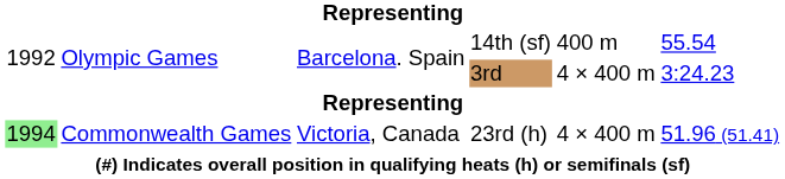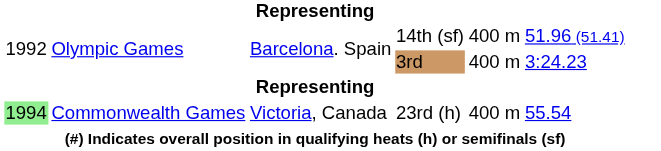14th (sf) | column 6: 55.54 -> 51.96 (51.41)
3rd | column 5: 4 × 400 m -> 400 m
23rd (h) | column 5: 4 × 400 m -> 400 m
23rd (h) | column 6: 51.96 (51.41) -> 55.54
